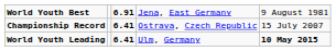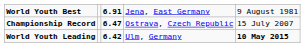Championship Record | column 3: 6.41 -> 6.47
World Youth Leading | column 3: 6.41 -> 6.42
